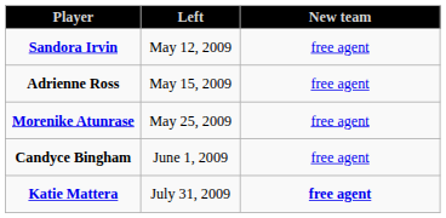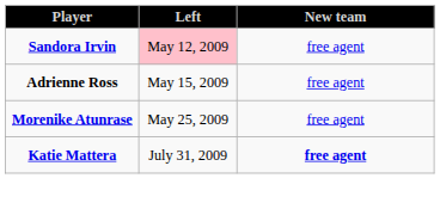Sandora Irvin | Left: no background -> pink background
- row: Candyce Bingham | June 1, 2009 | free agent
